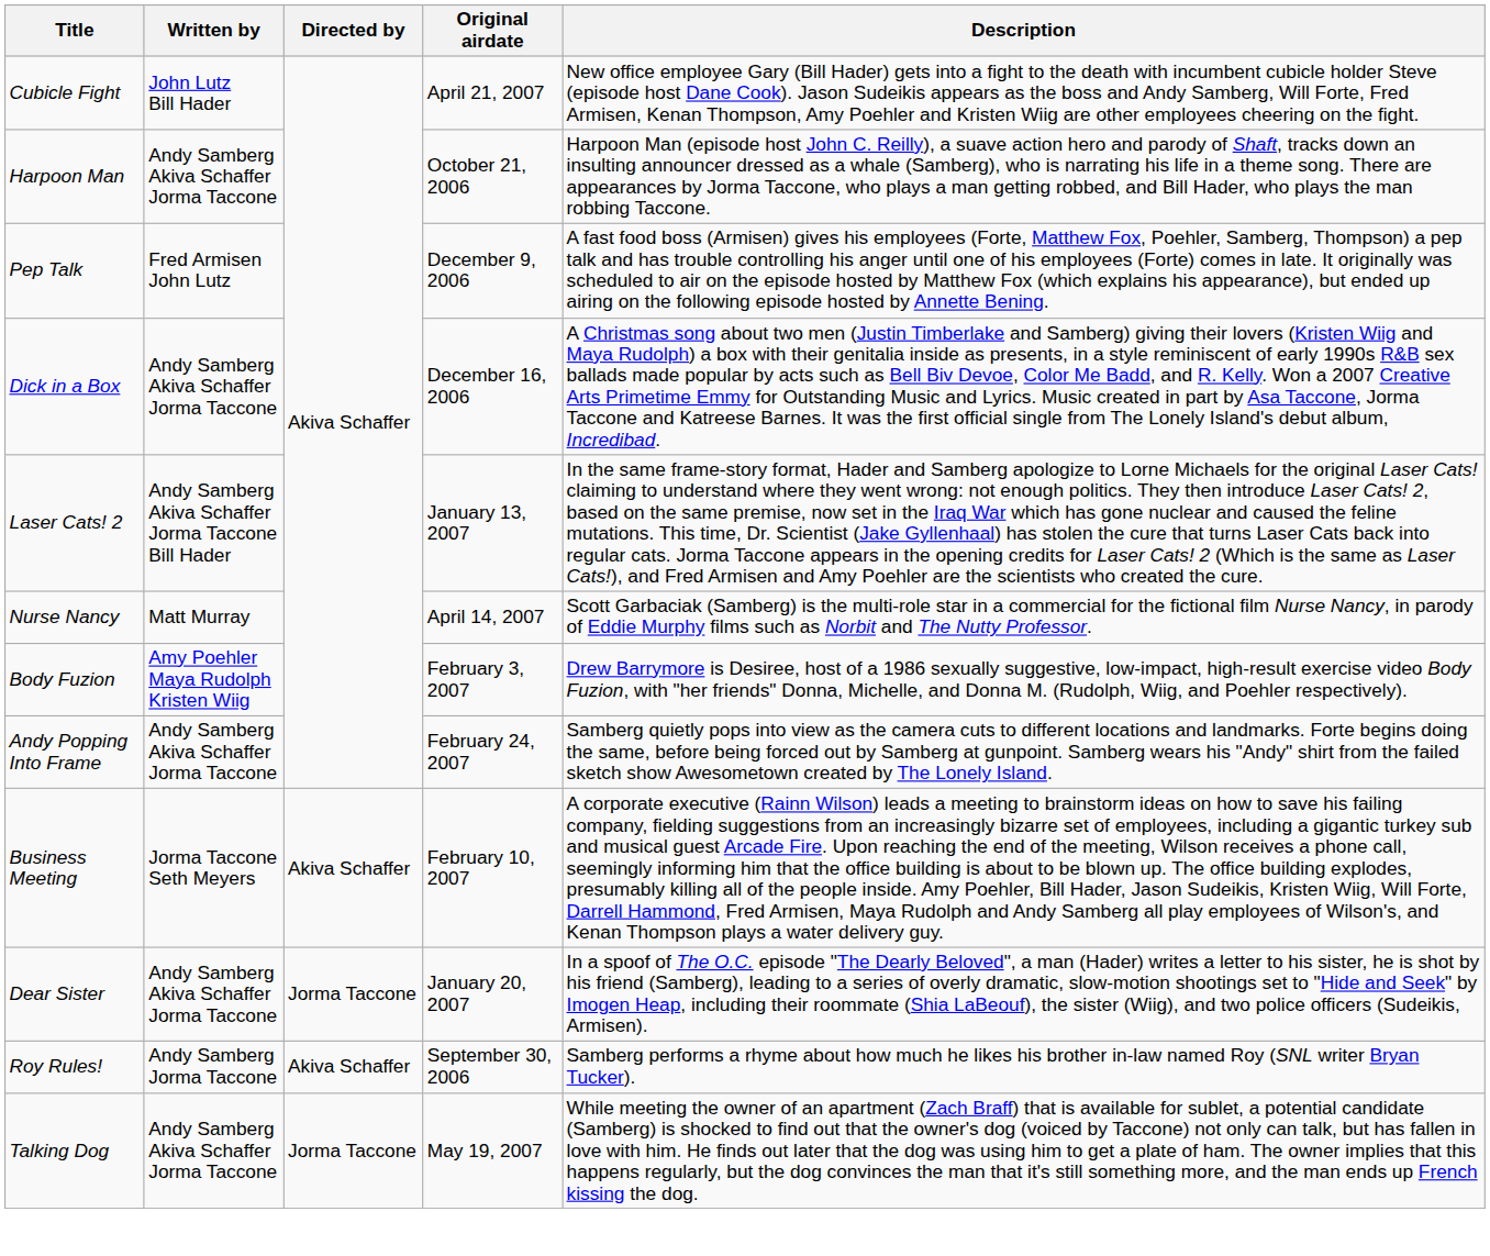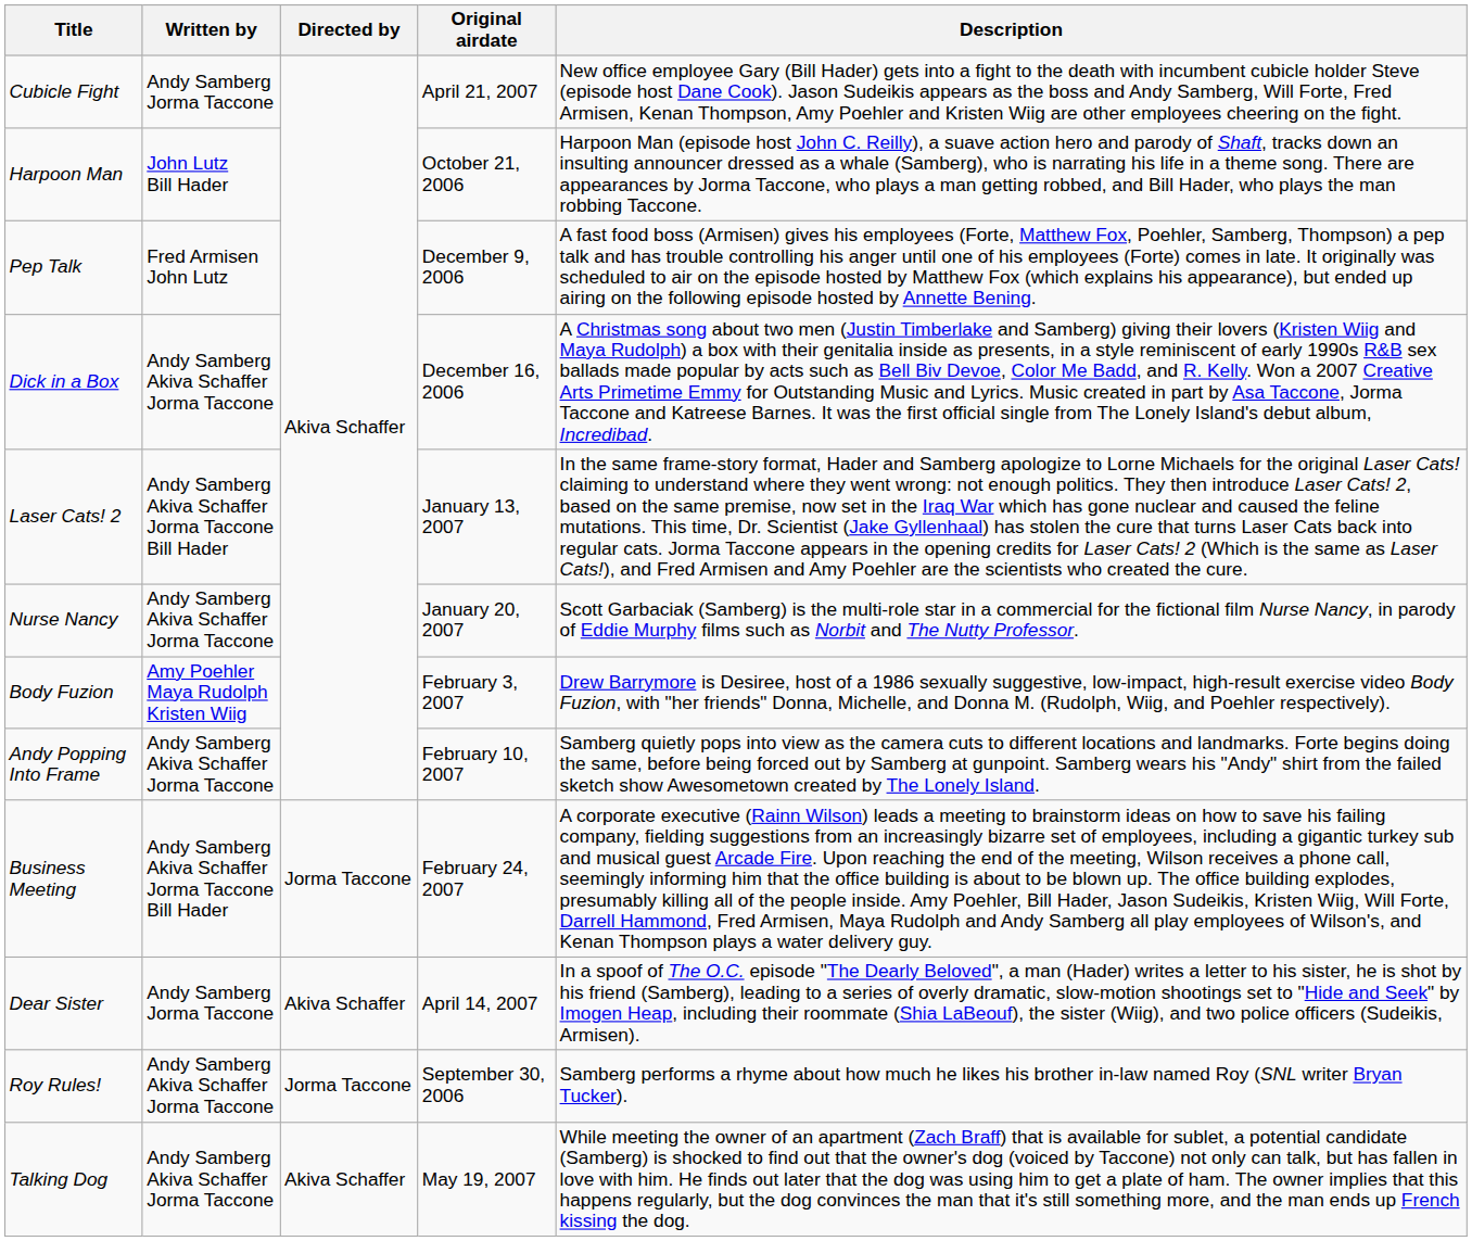Cubicle Fight | Written by: John Lutz Bill Hader -> Andy Samberg Jorma Taccone
Harpoon Man | Written by: Andy Samberg Akiva Schaffer Jorma Taccone -> John Lutz Bill Hader
Nurse Nancy | Written by: Matt Murray -> Andy Samberg Akiva Schaffer Jorma Taccone
Nurse Nancy | Original airdate: April 14, 2007 -> January 20, 2007
Andy Popping Into Frame | Original airdate: February 24, 2007 -> February 10, 2007
Business Meeting | Written by: Jorma Taccone Seth Meyers -> Andy Samberg Akiva Schaffer Jorma Taccone Bill Hader
Business Meeting | Directed by: Akiva Schaffer -> Jorma Taccone
Business Meeting | Original airdate: February 10, 2007 -> February 24, 2007
Dear Sister | Written by: Andy Samberg Akiva Schaffer Jorma Taccone -> Andy Samberg Jorma Taccone
Dear Sister | Directed by: Jorma Taccone -> Akiva Schaffer
Dear Sister | Original airdate: January 20, 2007 -> April 14, 2007
Roy Rules! | Written by: Andy Samberg Jorma Taccone -> Andy Samberg Akiva Schaffer Jorma Taccone
Roy Rules! | Directed by: Akiva Schaffer -> Jorma Taccone
Talking Dog | Directed by: Jorma Taccone -> Akiva Schaffer
